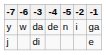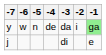columns swapped: -5 <-> -3
de | -1: no background -> lightgreen background
